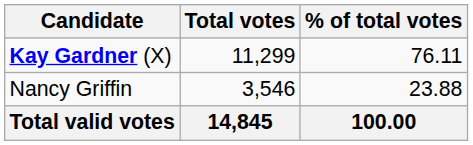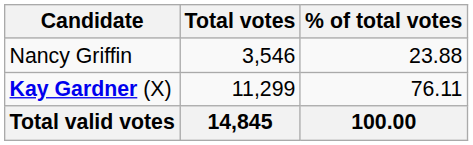rows swapped: Kay Gardner (X) <-> Nancy Griffin
